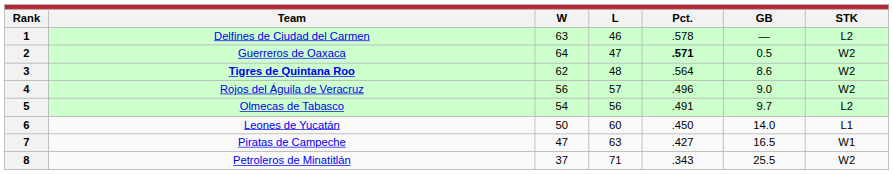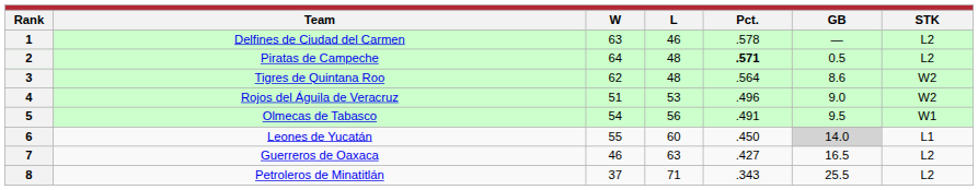2 | Team: Guerreros de Oaxaca -> Piratas de Campeche
2 | L: 47 -> 48
2 | STK: W2 -> L2
3 | Team: bold -> normal
4 | W: 56 -> 51
4 | L: 57 -> 53
5 | GB: 9.7 -> 9.5
5 | STK: L2 -> W1
6 | W: 50 -> 55
6 | GB: no background -> lightgrey background
7 | Team: Piratas de Campeche -> Guerreros de Oaxaca
7 | W: 47 -> 46
7 | STK: W1 -> L2
8 | STK: W2 -> L2
